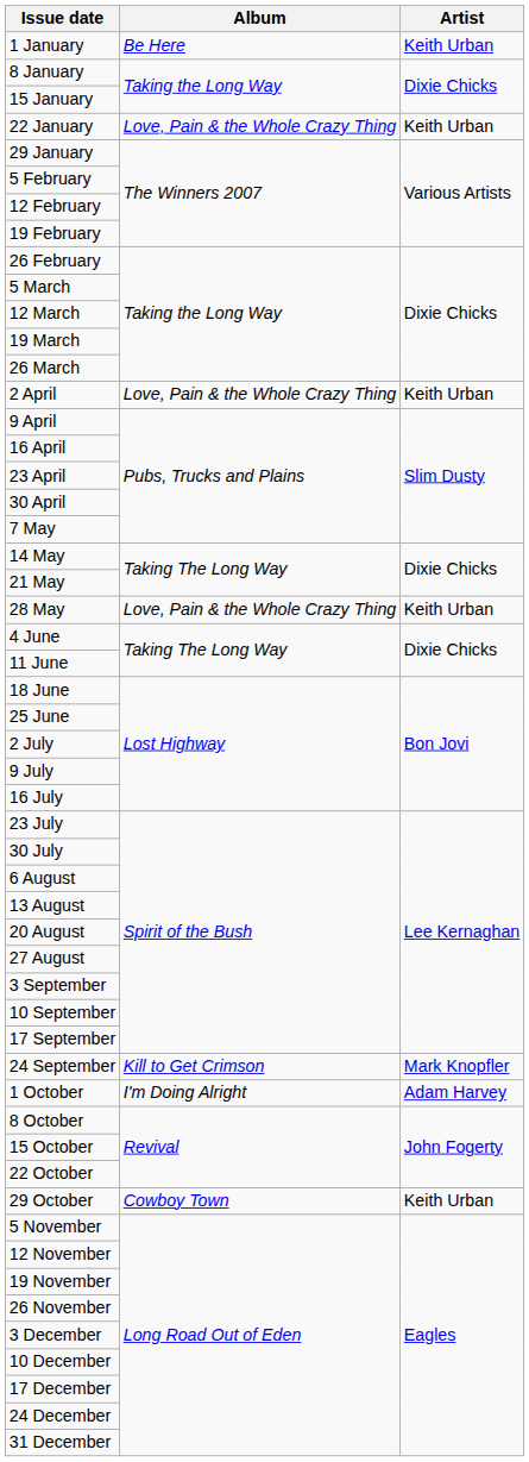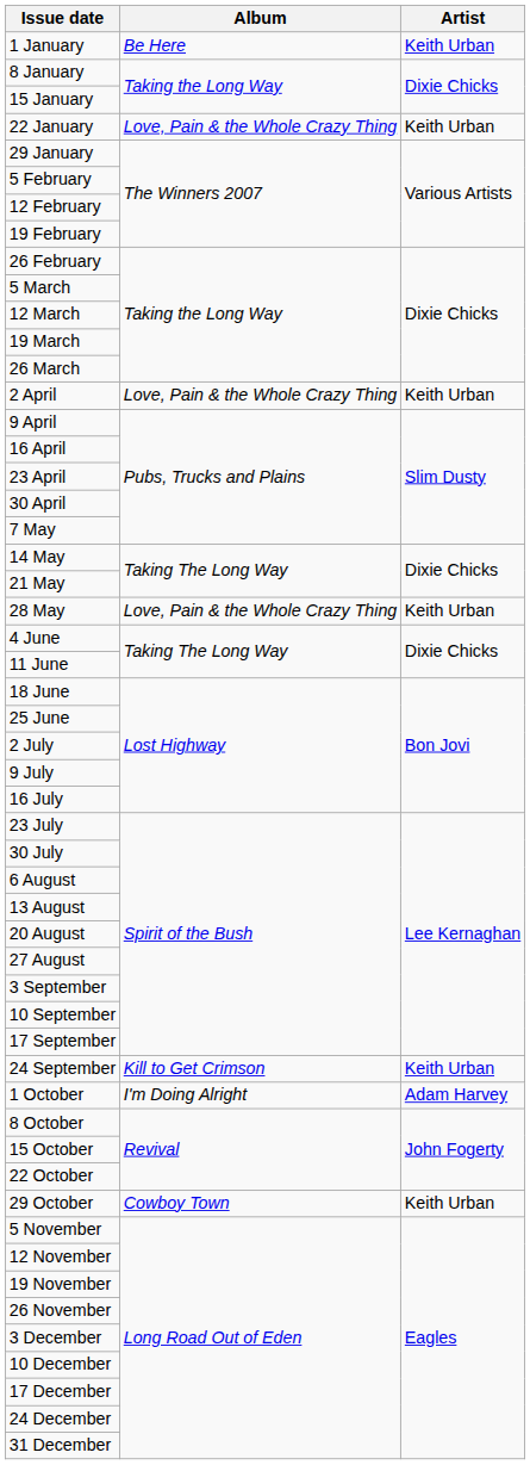24 September | Artist: Mark Knopfler -> Keith Urban
